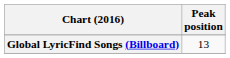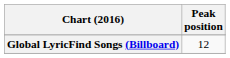Global LyricFind Songs (Billboard) | Peak position: 13 -> 12
